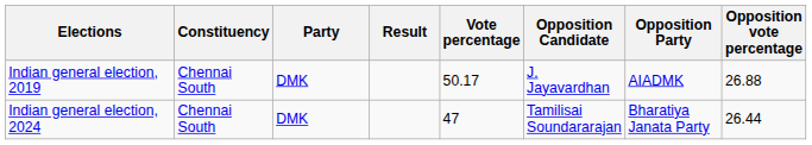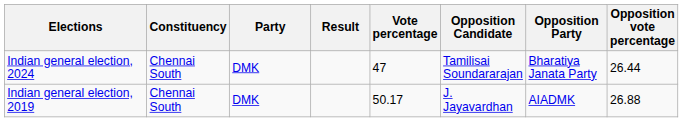rows swapped: Indian general election, 2019 <-> Indian general election, 2024
